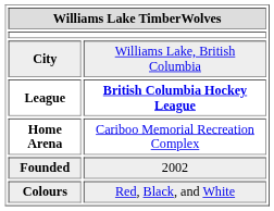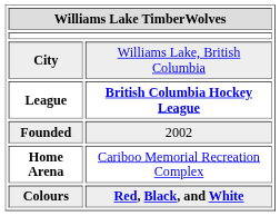rows swapped: Founded <-> Home Arena
Colours | column 2: normal -> bold
